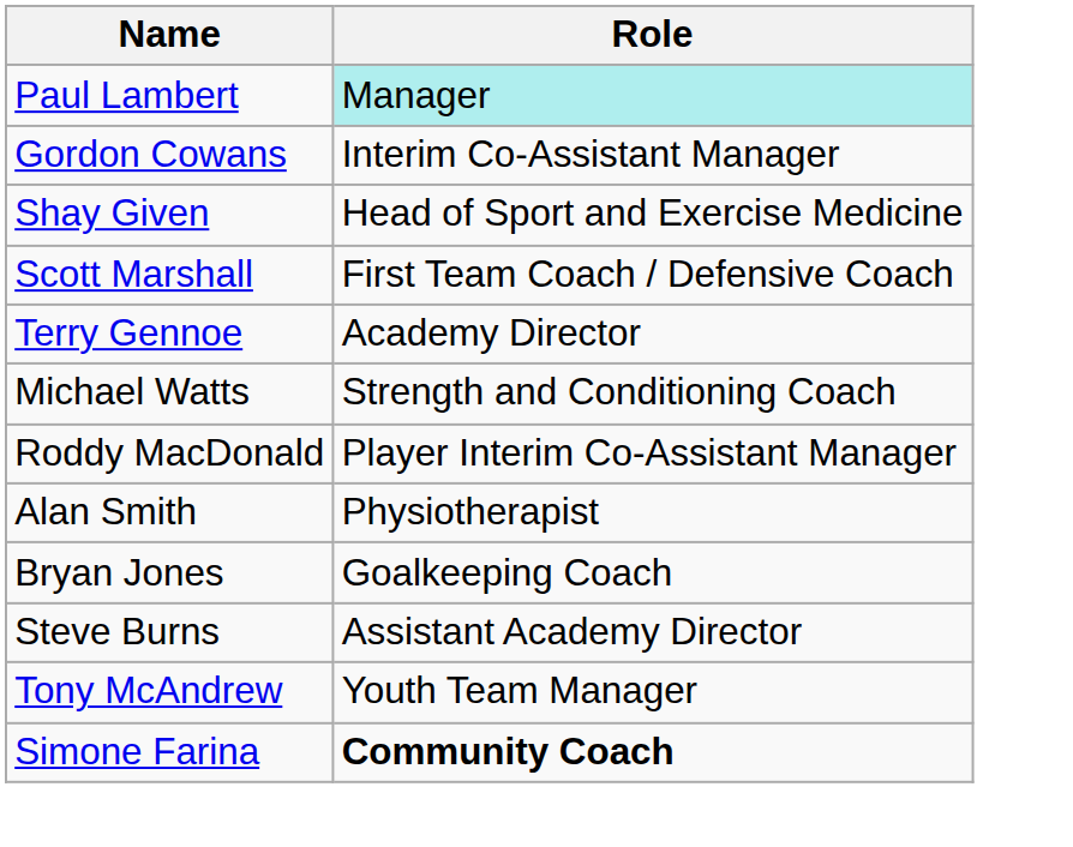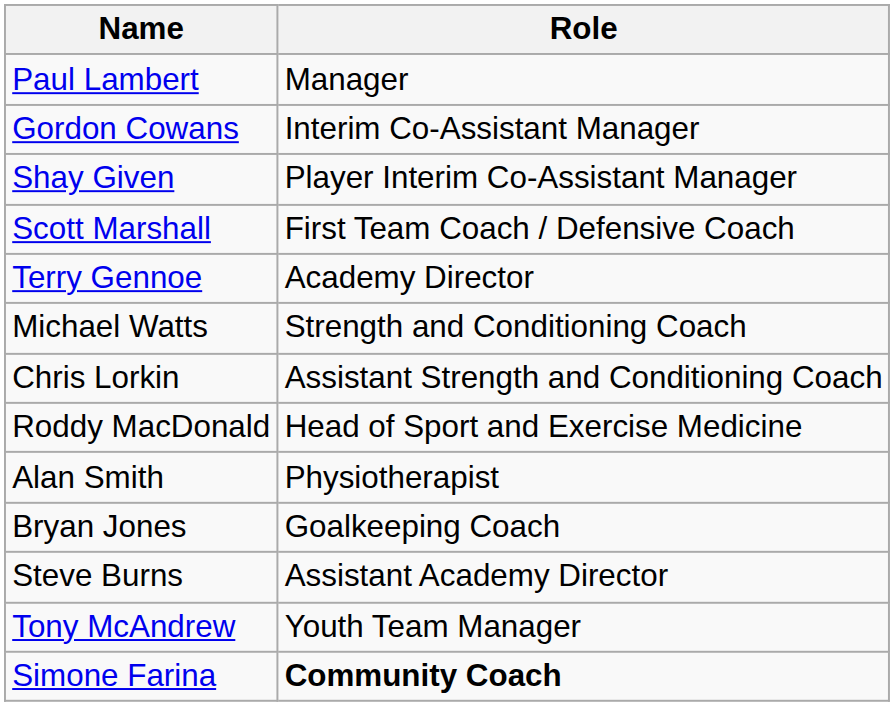Paul Lambert | Role: paleturquoise background -> no background
Shay Given | Role: Head of Sport and Exercise Medicine -> Player Interim Co-Assistant Manager
+ row: Chris Lorkin | Assistant Strength and Conditioning Coach
Roddy MacDonald | Role: Player Interim Co-Assistant Manager -> Head of Sport and Exercise Medicine
